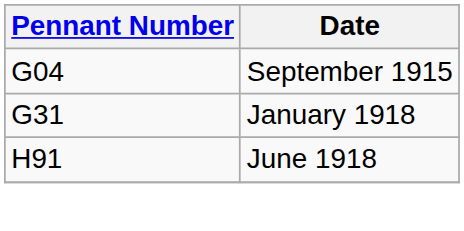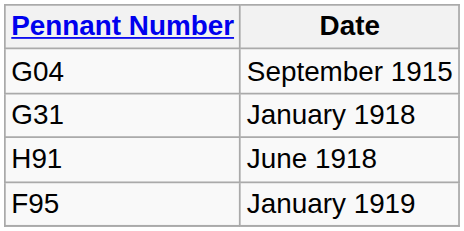+ row: F95 | January 1919
